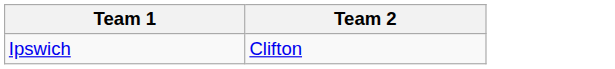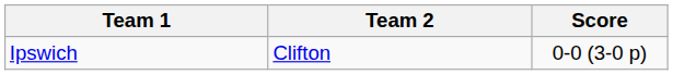+ column: Score | 0-0 (3-0 p)
